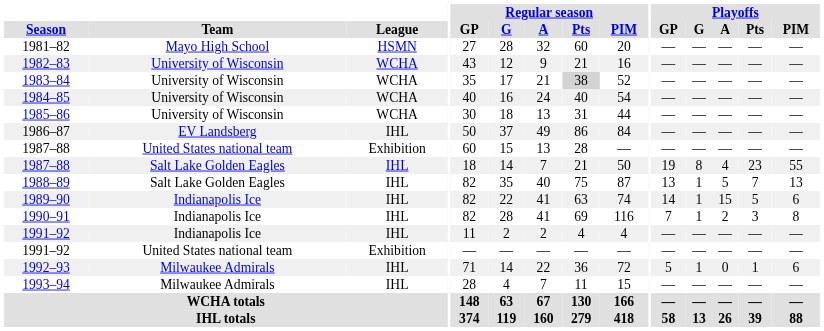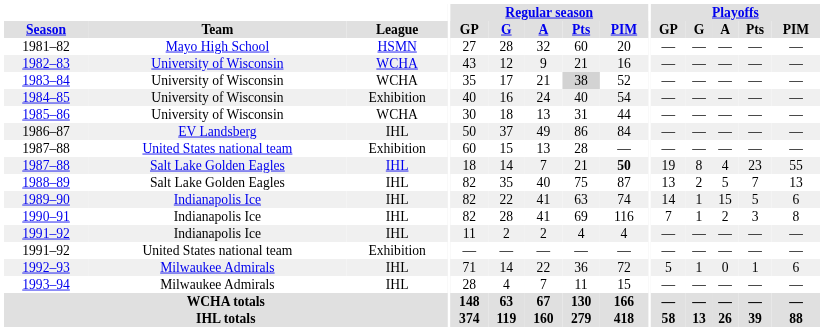1984–85 | League: WCHA -> Exhibition
1987–88 / Salt Lake Golden Eagles | Regular season / PIM: normal -> bold
1988–89 | Playoffs / G: 1 -> 2
